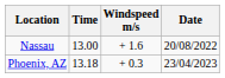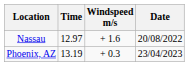Nassau | Time: 13.00 -> 12.97
Phoenix, AZ | Time: 13.18 -> 13.19
